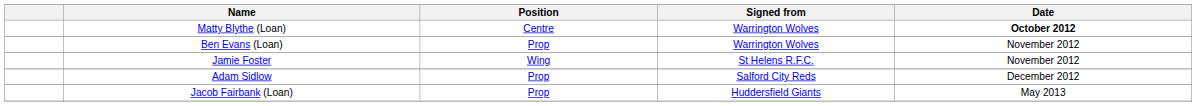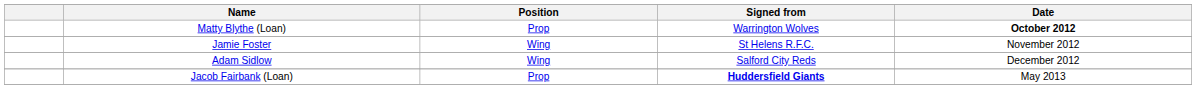Matty Blythe (Loan) | Position: Centre -> Prop
- row: Ben Evans (Loan) | Prop | Warrington Wolves | November 2012
Adam Sidlow | Position: Prop -> Wing
Jacob Fairbank (Loan) | Signed from: normal -> bold
